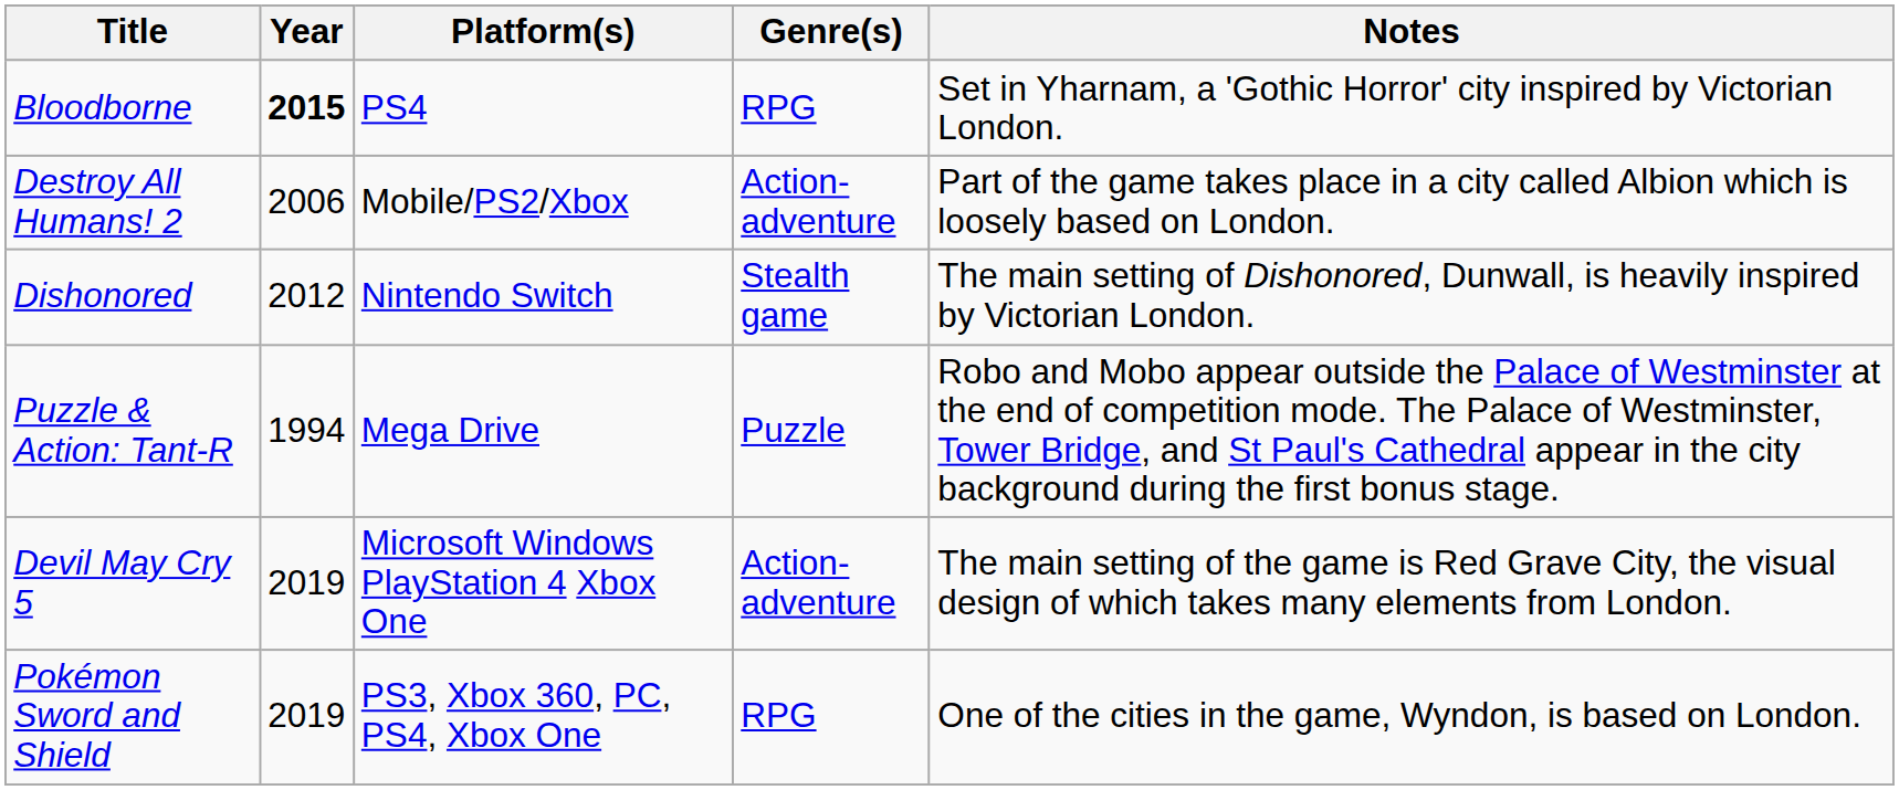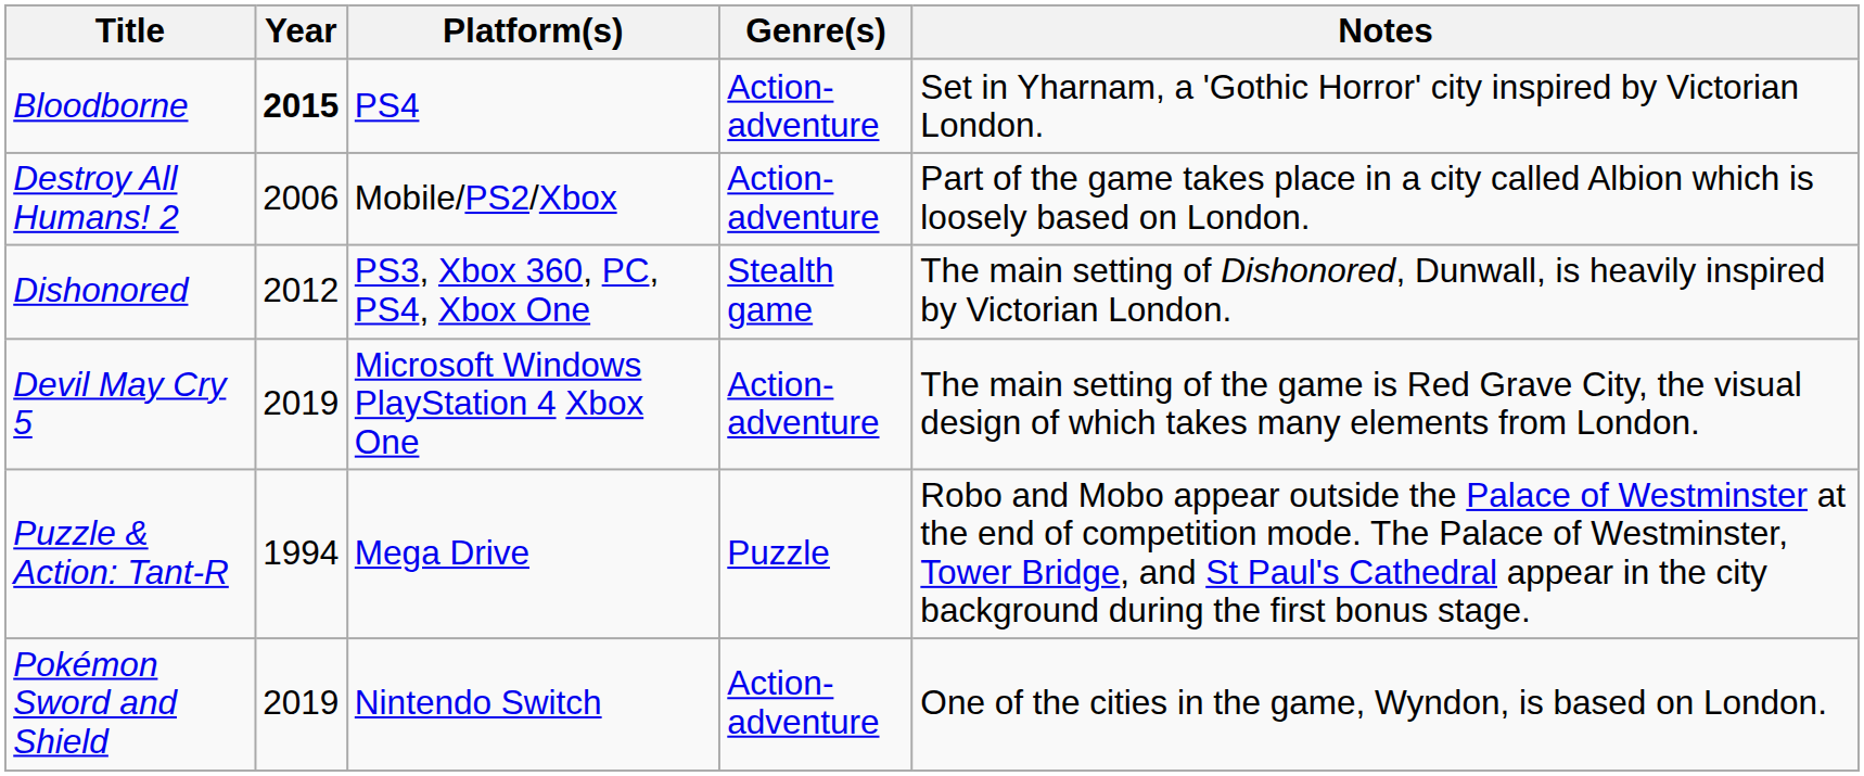Bloodborne | Genre(s): RPG -> Action-adventure
Dishonored | Platform(s): Nintendo Switch -> PS3, Xbox 360, PC, PS4, Xbox One
rows swapped: Devil May Cry 5 <-> Puzzle & Action: Tant-R
Pokémon Sword and Shield | Platform(s): PS3, Xbox 360, PC, PS4, Xbox One -> Nintendo Switch
Pokémon Sword and Shield | Genre(s): RPG -> Action-adventure
